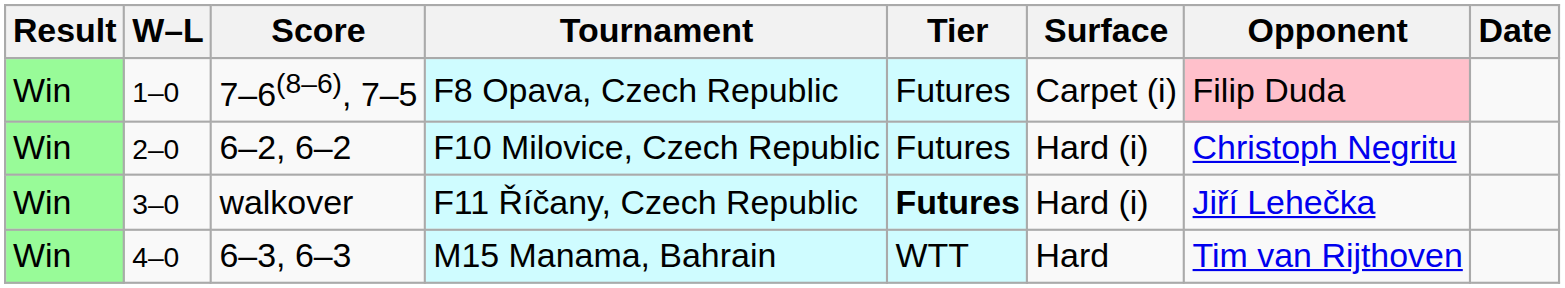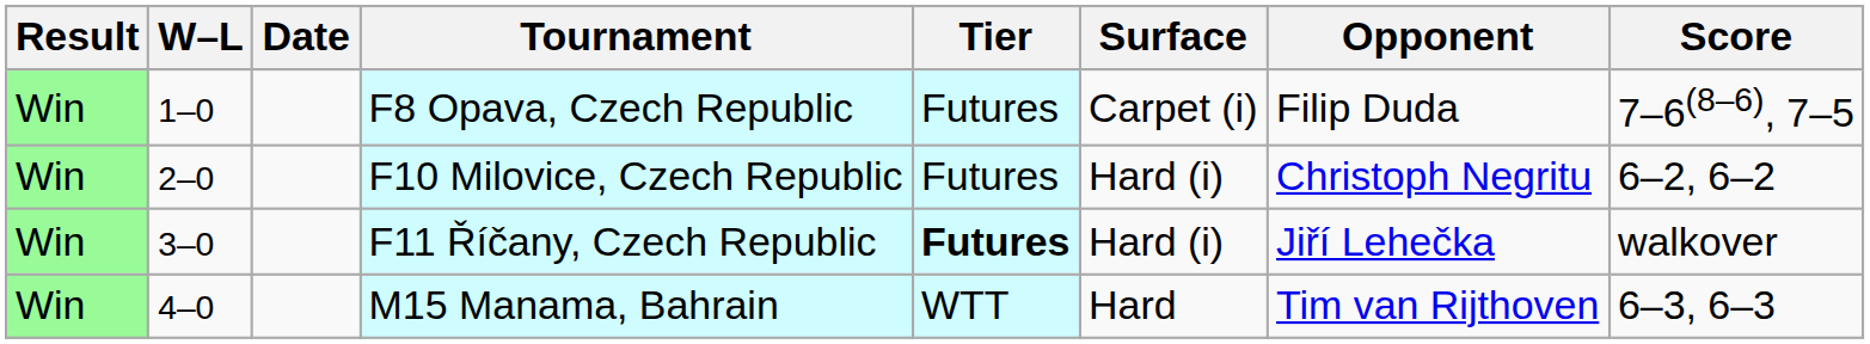columns swapped: Date <-> Score
F8 Opava, Czech Republic | Opponent: pink background -> no background
